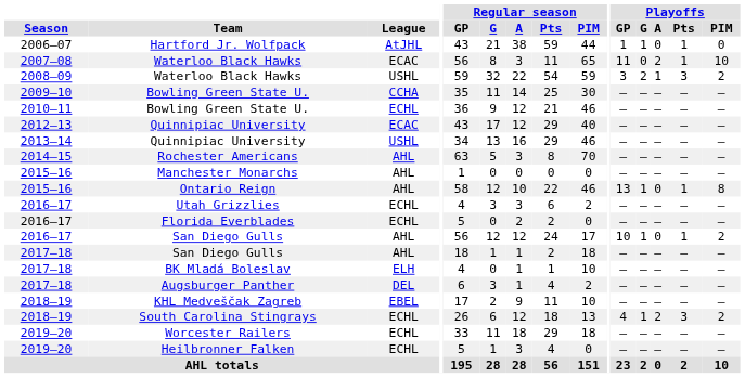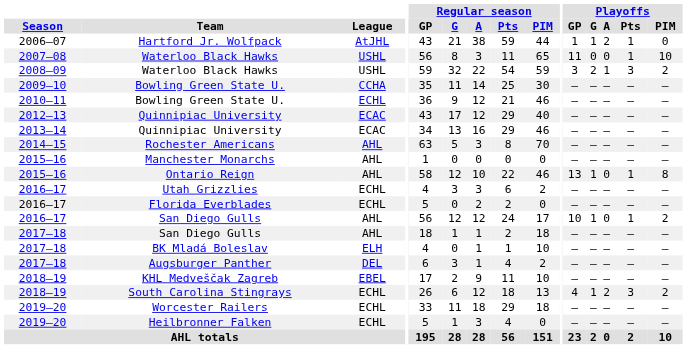Hartford Jr. Wolfpack | Playoffs / A: 0 -> 2
2007–08 / Waterloo Black Hawks | League: ECAC -> USHL
2007–08 / Waterloo Black Hawks | Playoffs / A: 2 -> 0
2013–14 / Quinnipiac University | League: USHL -> ECAC
